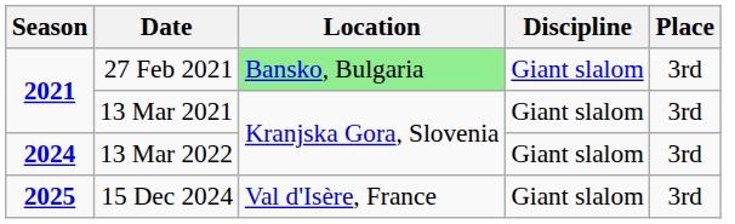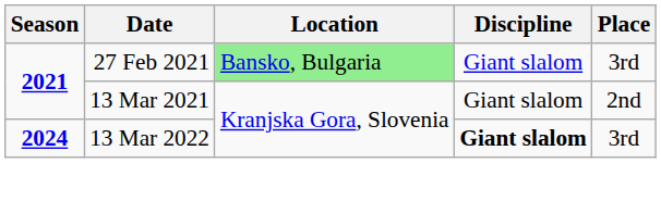13 Mar 2021 | Place: 3rd -> 2nd
13 Mar 2022 | Discipline: normal -> bold
- row: 2025 | 15 Dec 2024 | Val d'Isère, France | Giant slalom | 3rd
